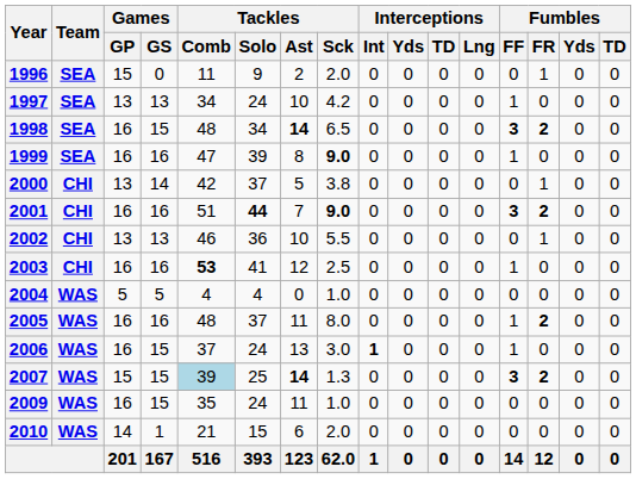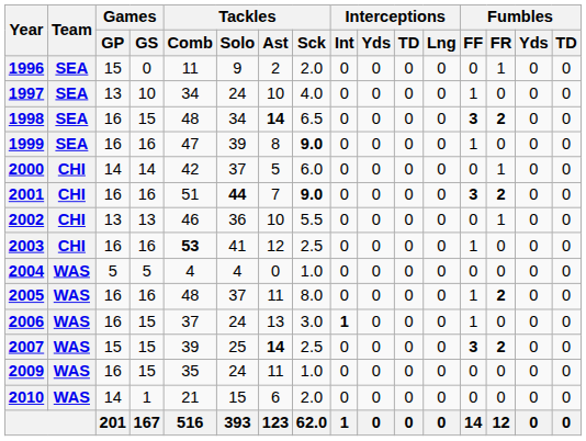1997 | Games / GS: 13 -> 10
1997 | Tackles / Sck: 4.2 -> 4.0
2000 | Games / GP: 13 -> 14
2000 | Tackles / Sck: 3.8 -> 6.0
2007 | Tackles / Comb: lightblue background -> no background
2007 | Tackles / Sck: 1.3 -> 2.5
